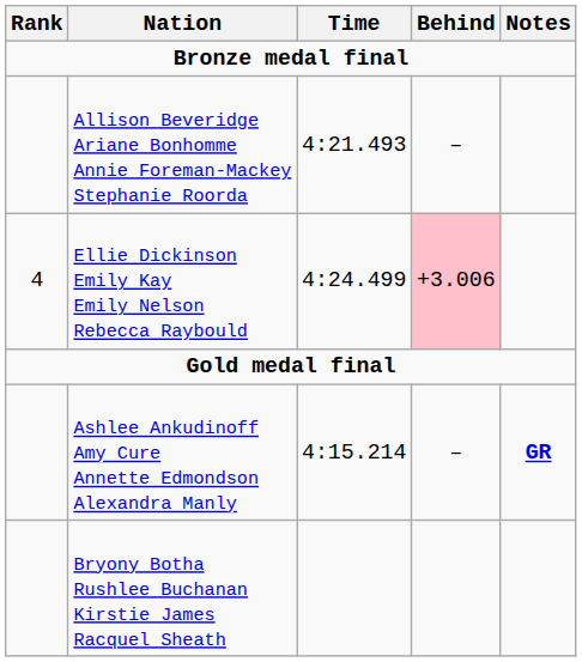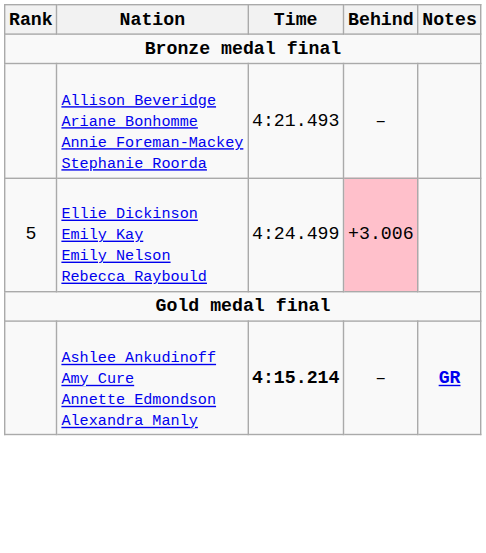Ellie Dickinson Emily Kay Emily Nelson Rebecca Raybould | Rank: 4 -> 5
Ashlee Ankudinoff Amy Cure Annette Edmondson Alexandra Manly | Time: normal -> bold
- row: Bryony Botha Rushlee Buchanan Kirstie James Racquel Sheath
